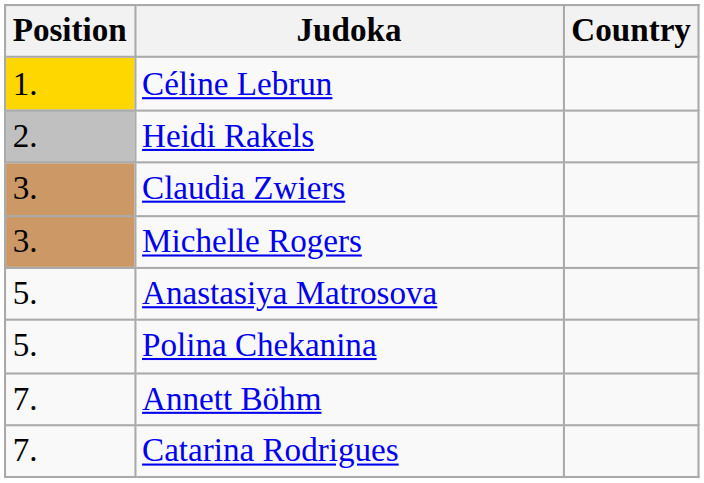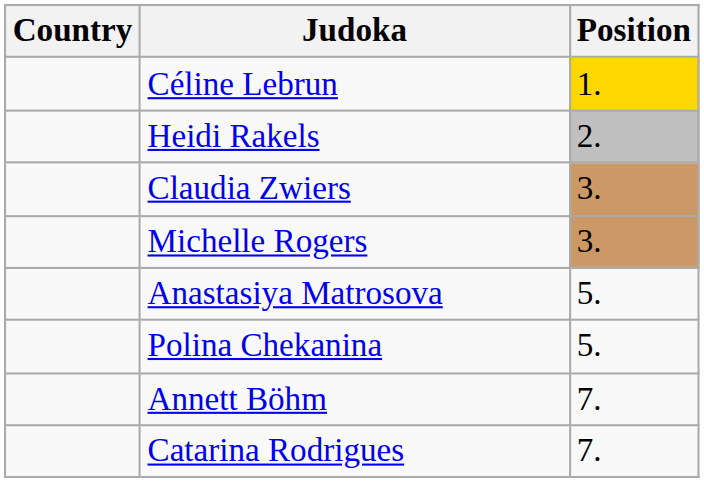columns swapped: Position <-> Country
